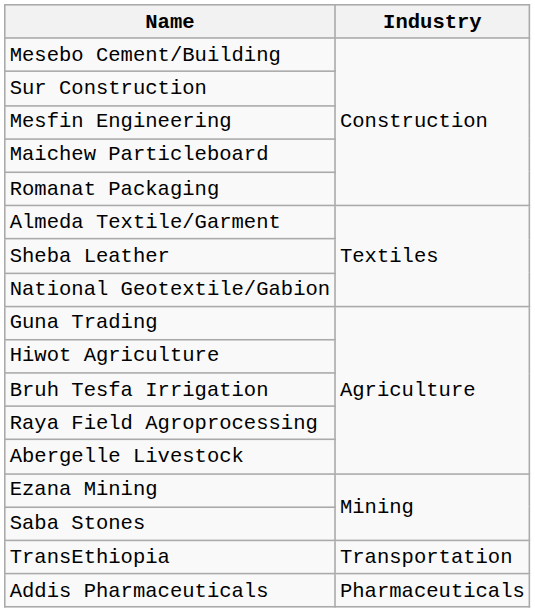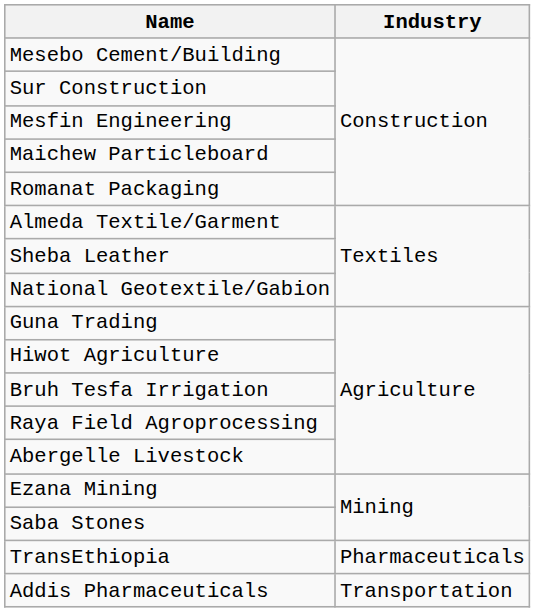TransEthiopia | Industry: Transportation -> Pharmaceuticals
Addis Pharmaceuticals | Industry: Pharmaceuticals -> Transportation
